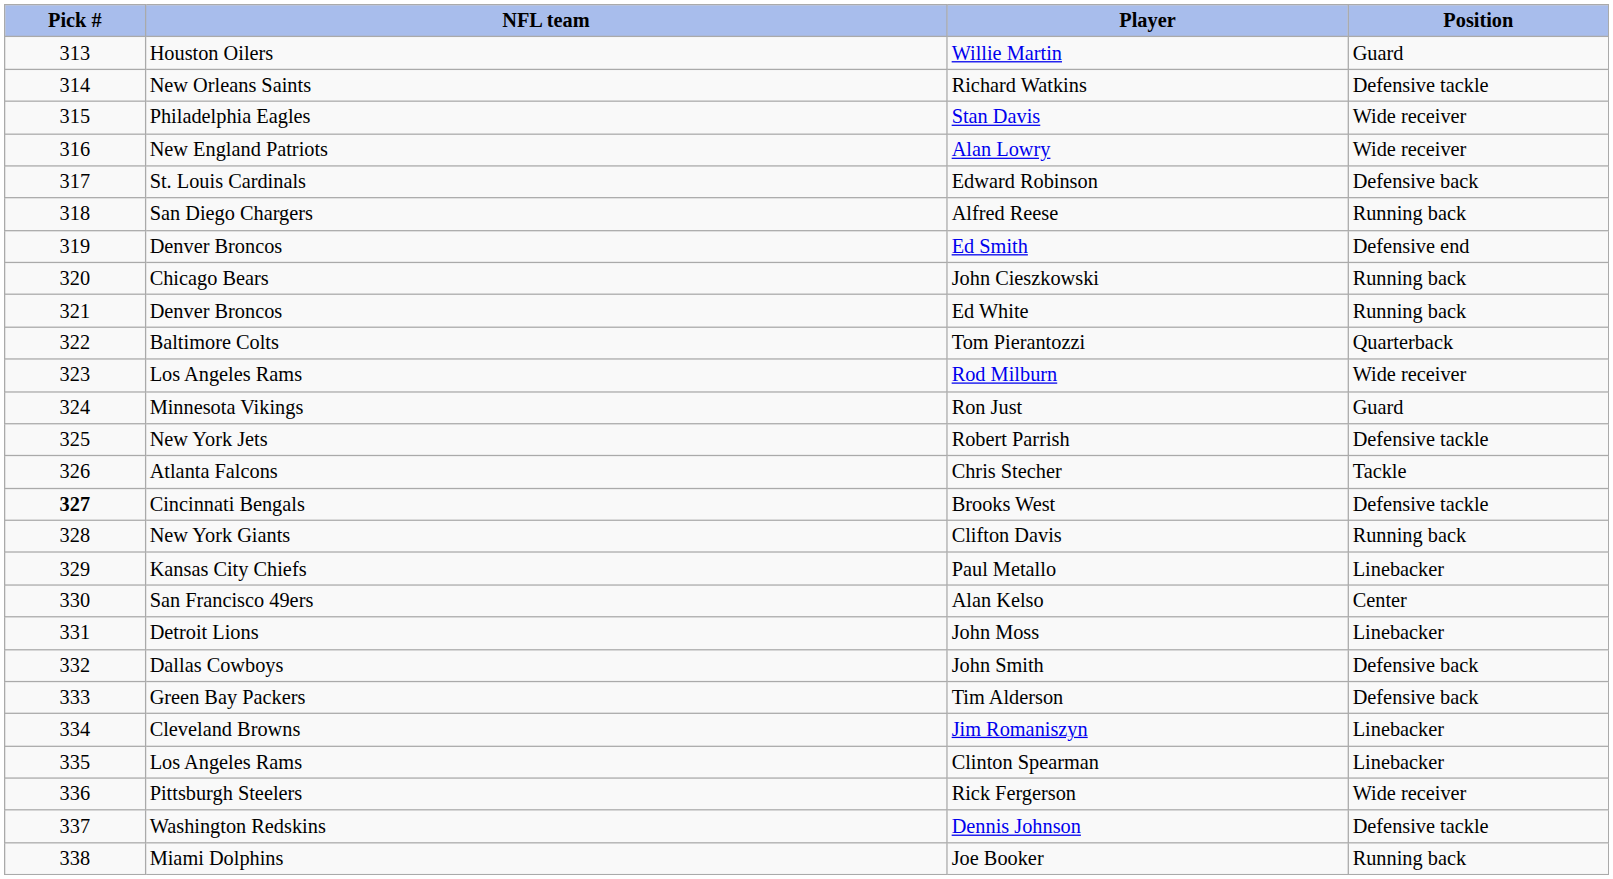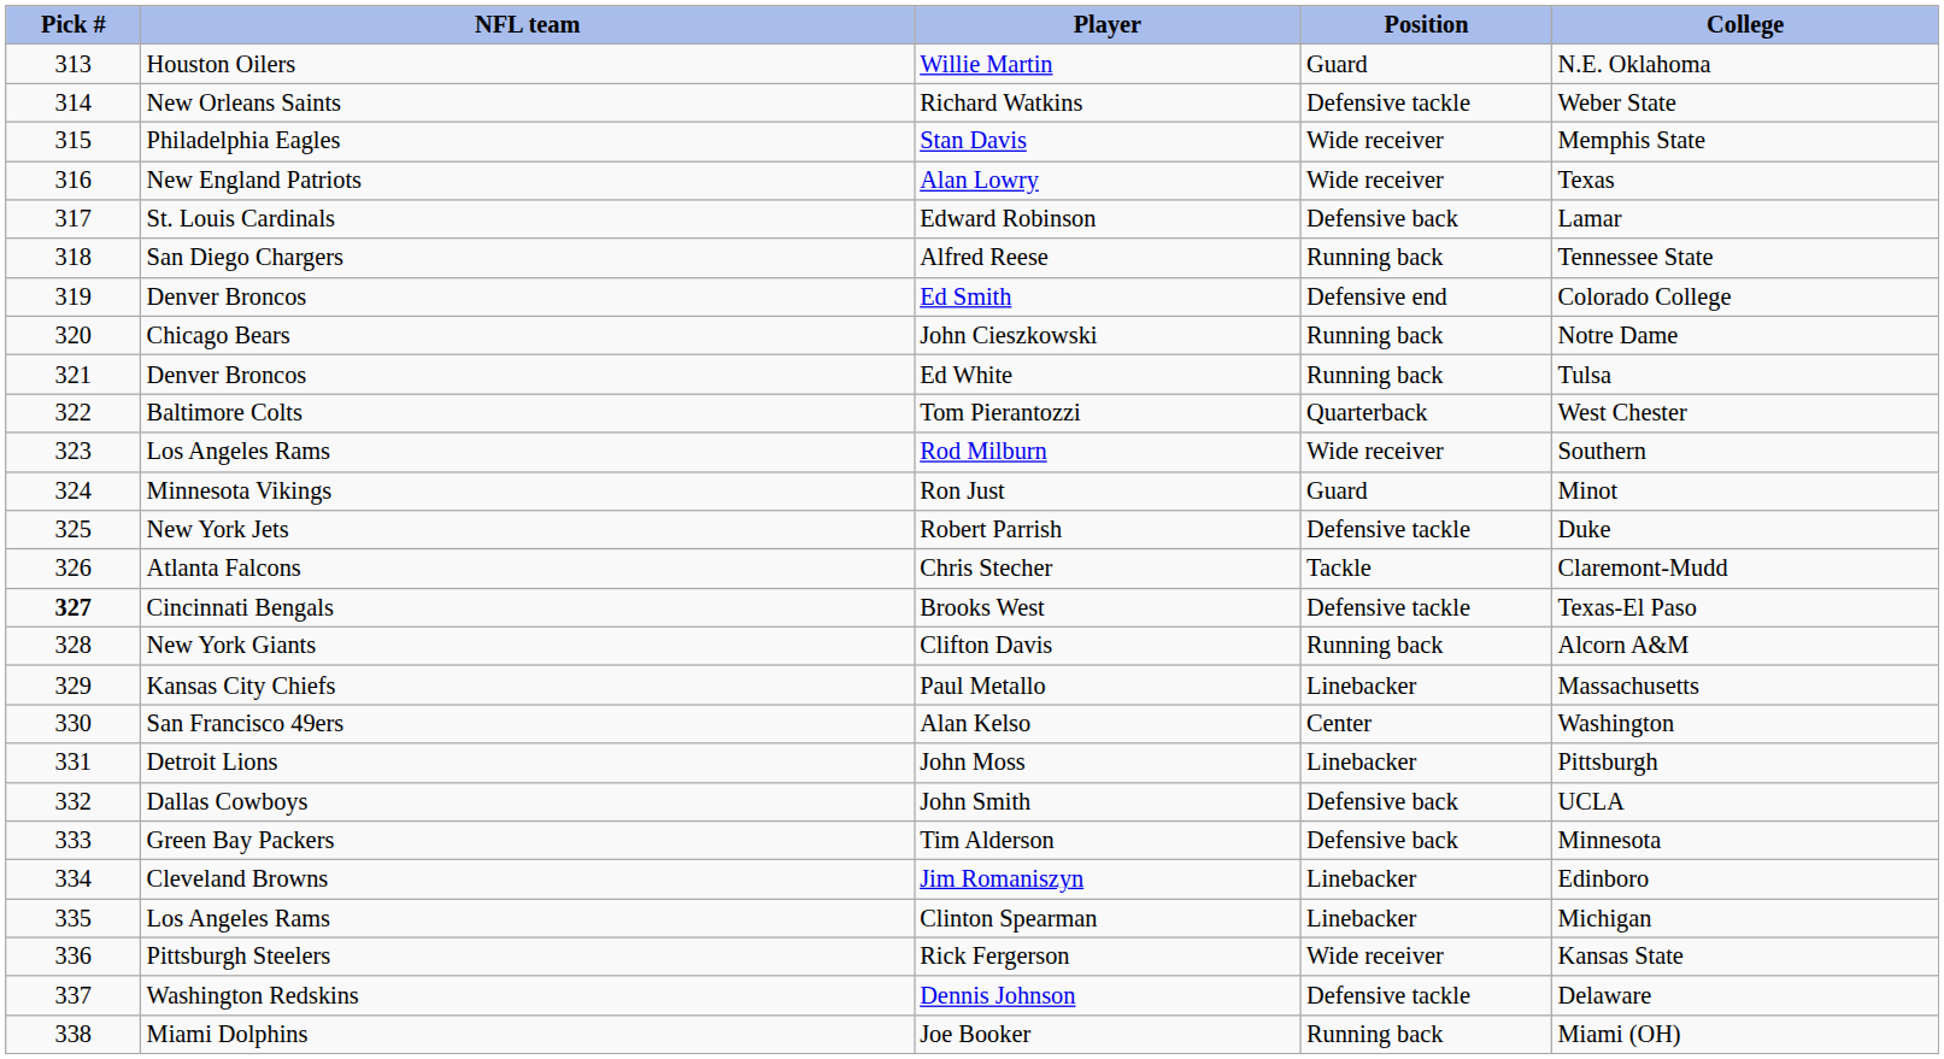+ column: College | N.E. Oklahoma | Weber State | Memphis State | Texas | Lamar | Tennessee State | Colorado College | Notre Dame | Tulsa | West Chester | Southern | Minot | Duke | Claremont-Mudd | Texas-El Paso | Alcorn A&M | Massachusetts | Washington | Pittsburgh | UCLA | Minnesota | Edinboro | Michigan | Kansas State | Delaware | Miami (OH)
